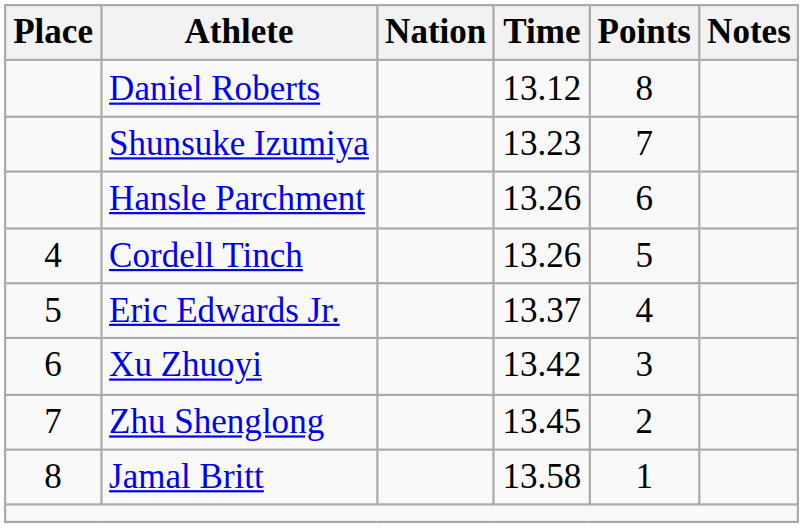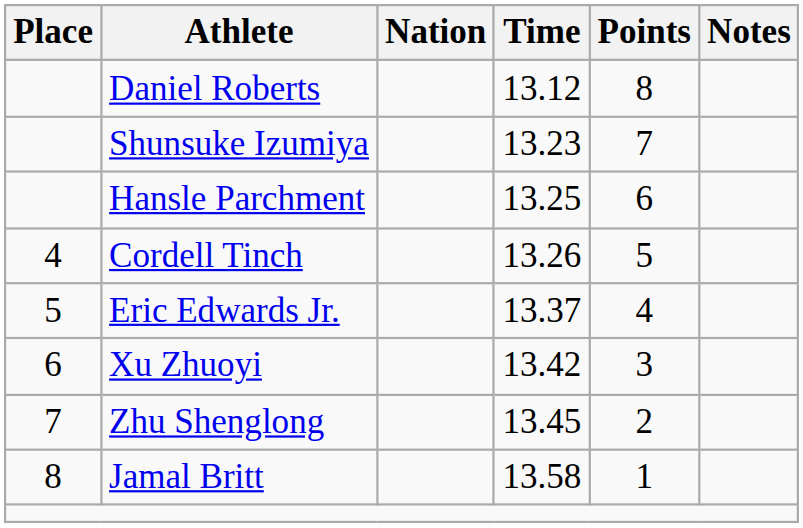Hansle Parchment | Time: 13.26 -> 13.25
